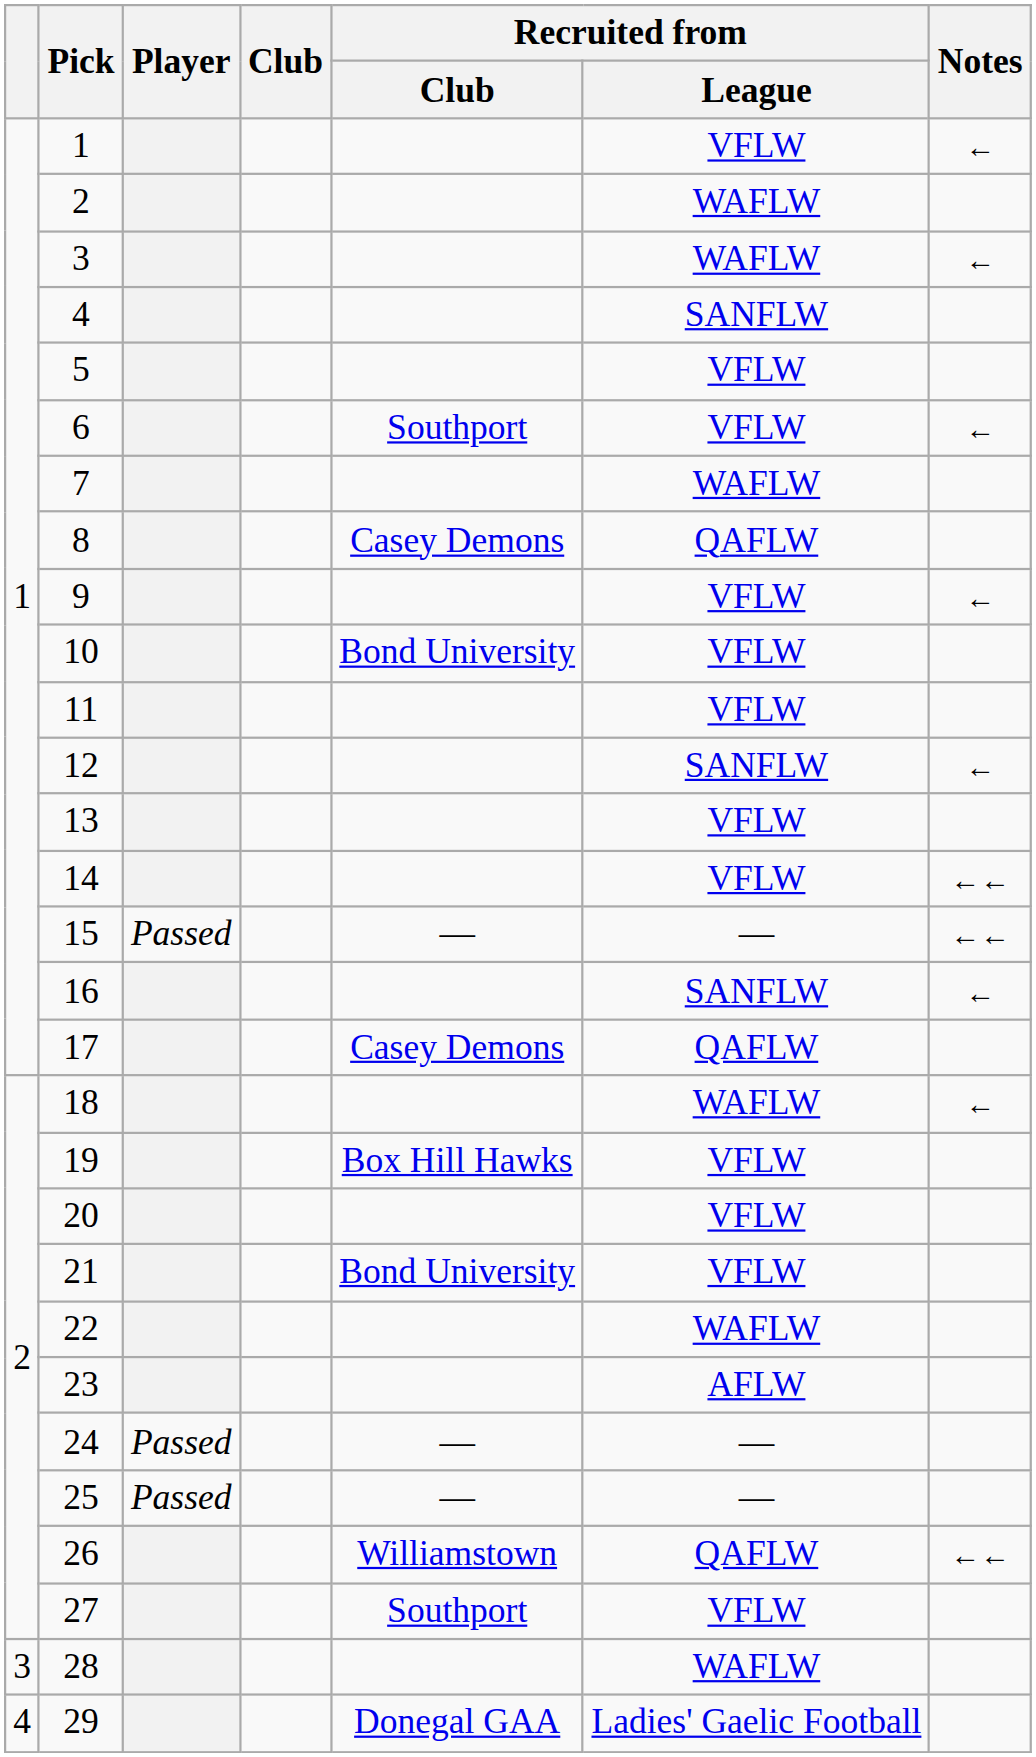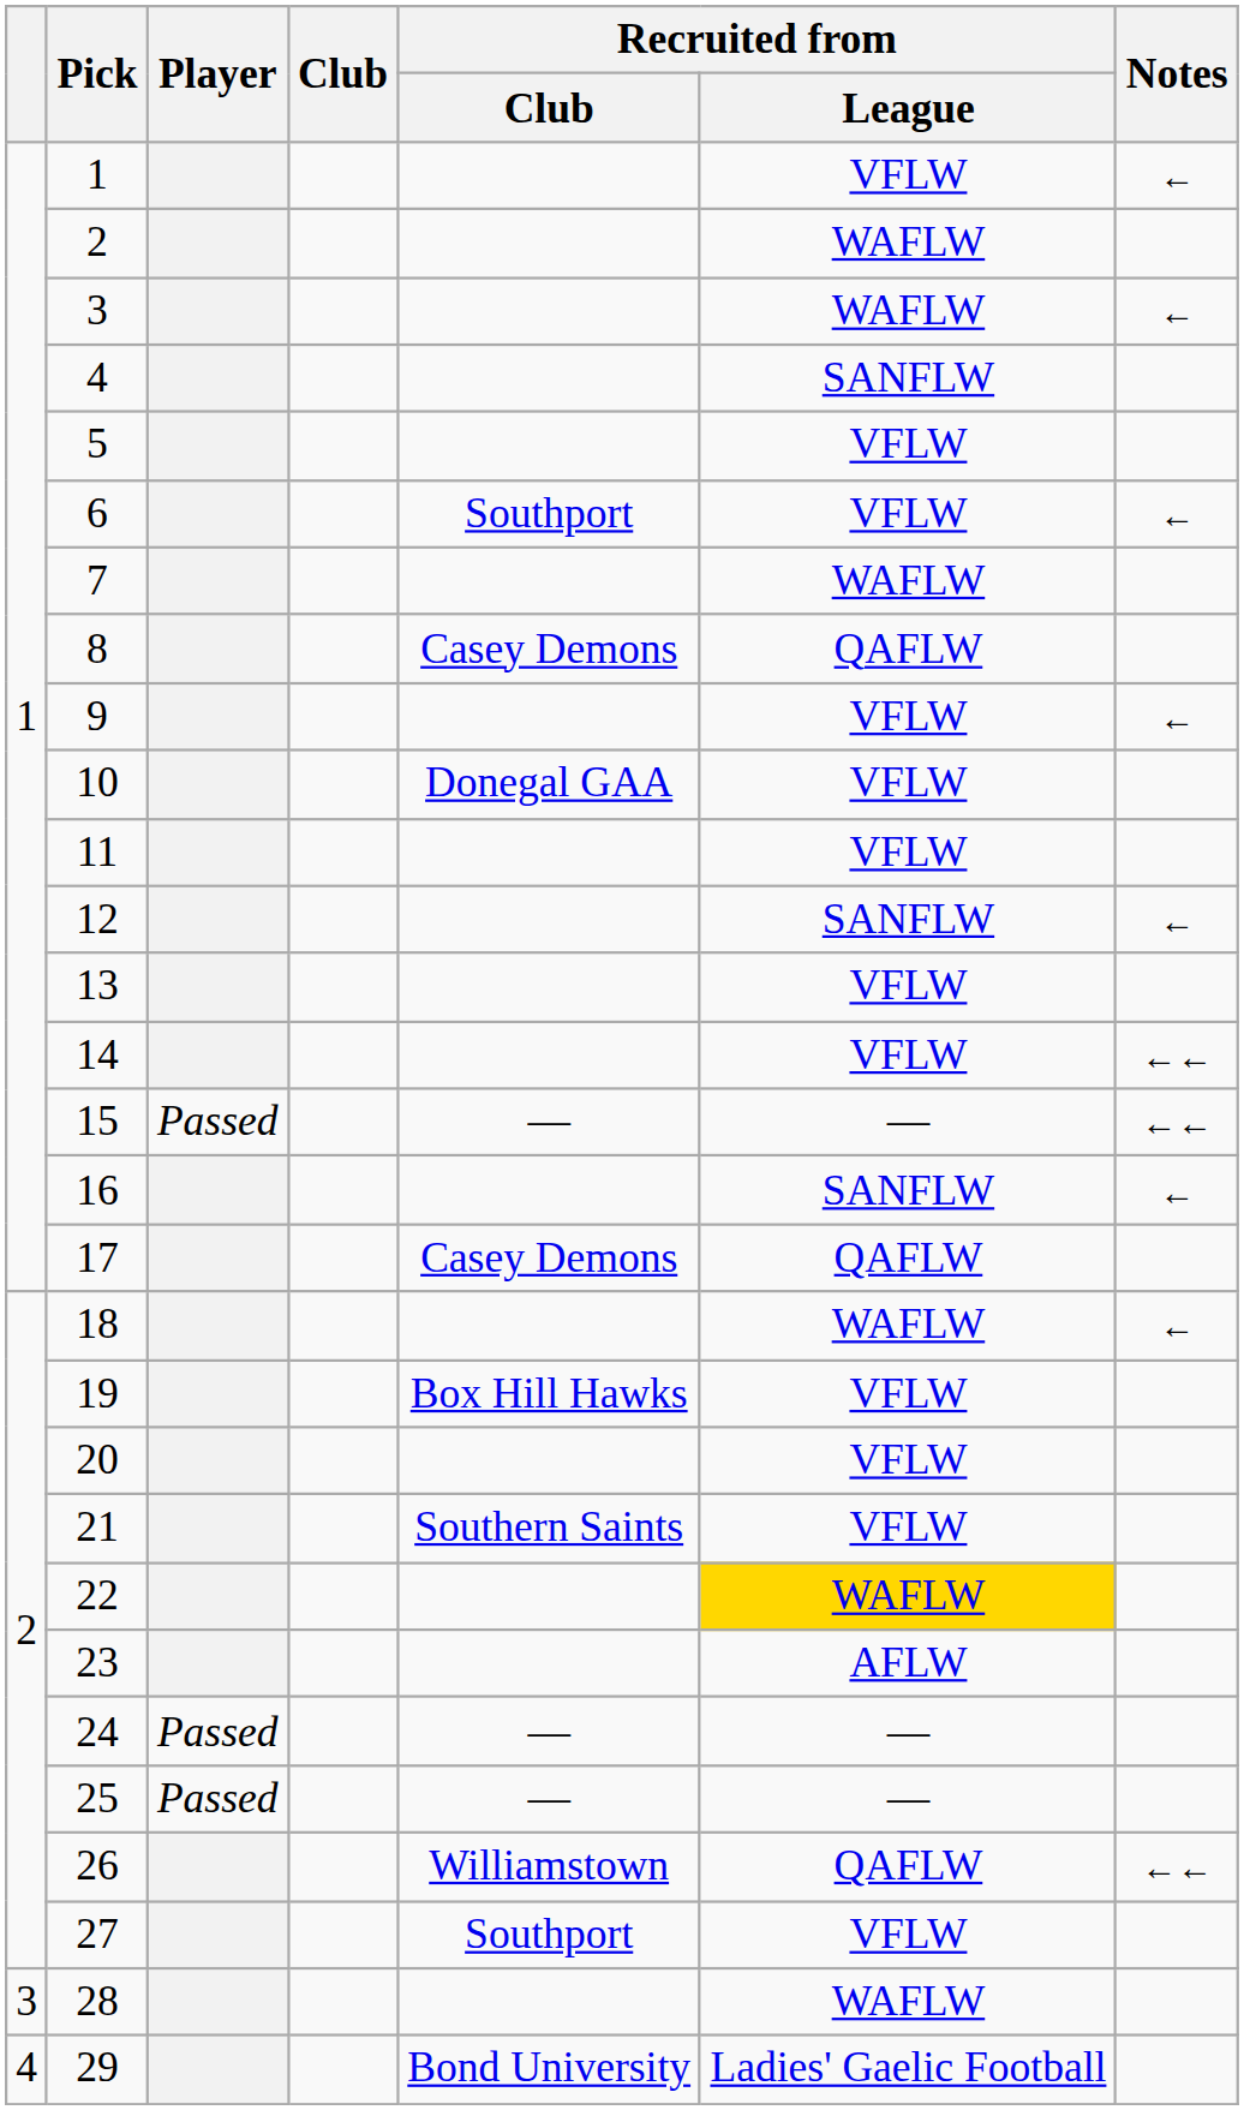10 | Recruited from / Club: Bond University -> Donegal GAA
21 | Recruited from / Club: Bond University -> Southern Saints
22 | Recruited from / League: no background -> gold background
29 | Recruited from / Club: Donegal GAA -> Bond University
